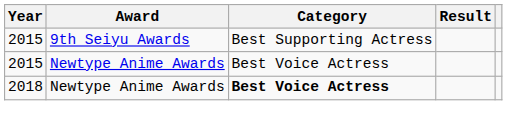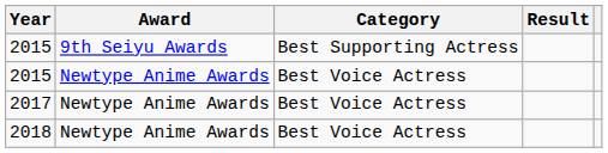+ row: 2017 | Newtype Anime Awards | Best Voice Actress
2018 | Category: bold -> normal
